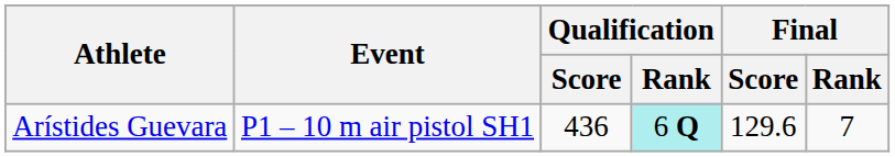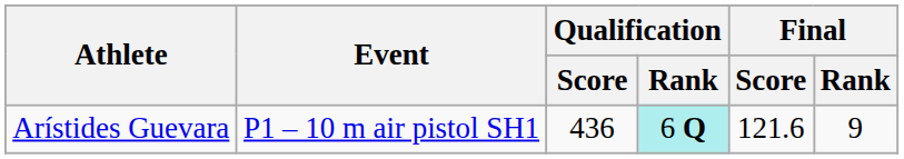Arístides Guevara | Final / Score: 129.6 -> 121.6
Arístides Guevara | Final / Rank: 7 -> 9
